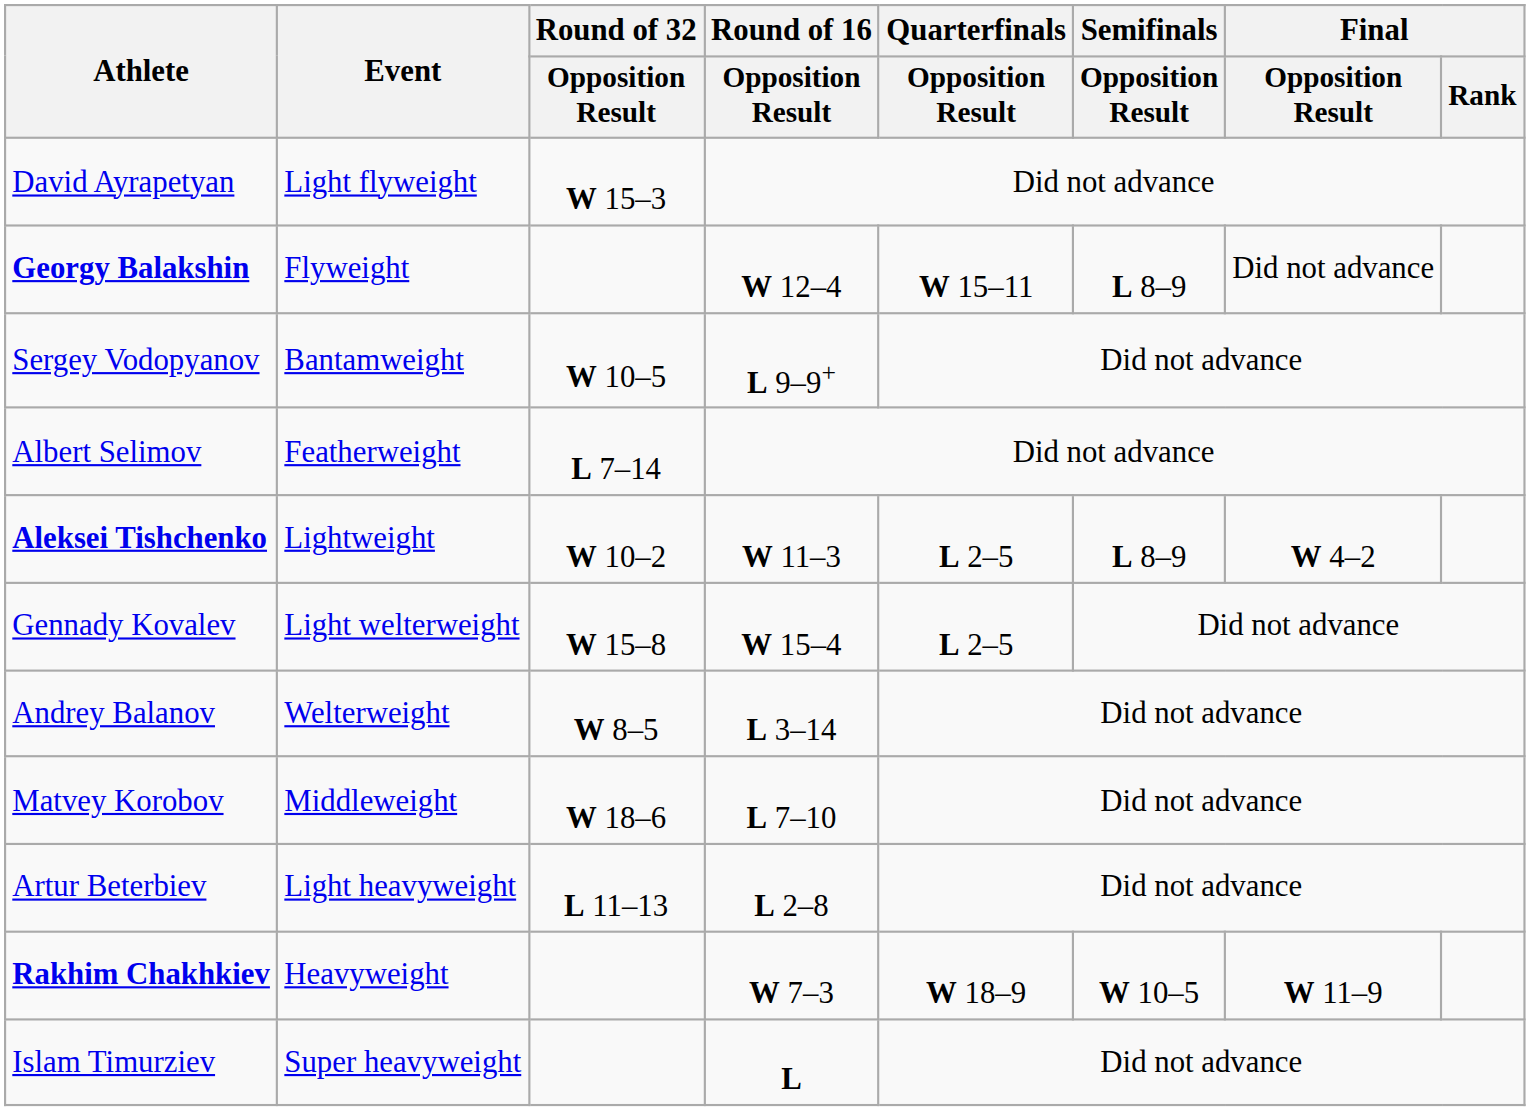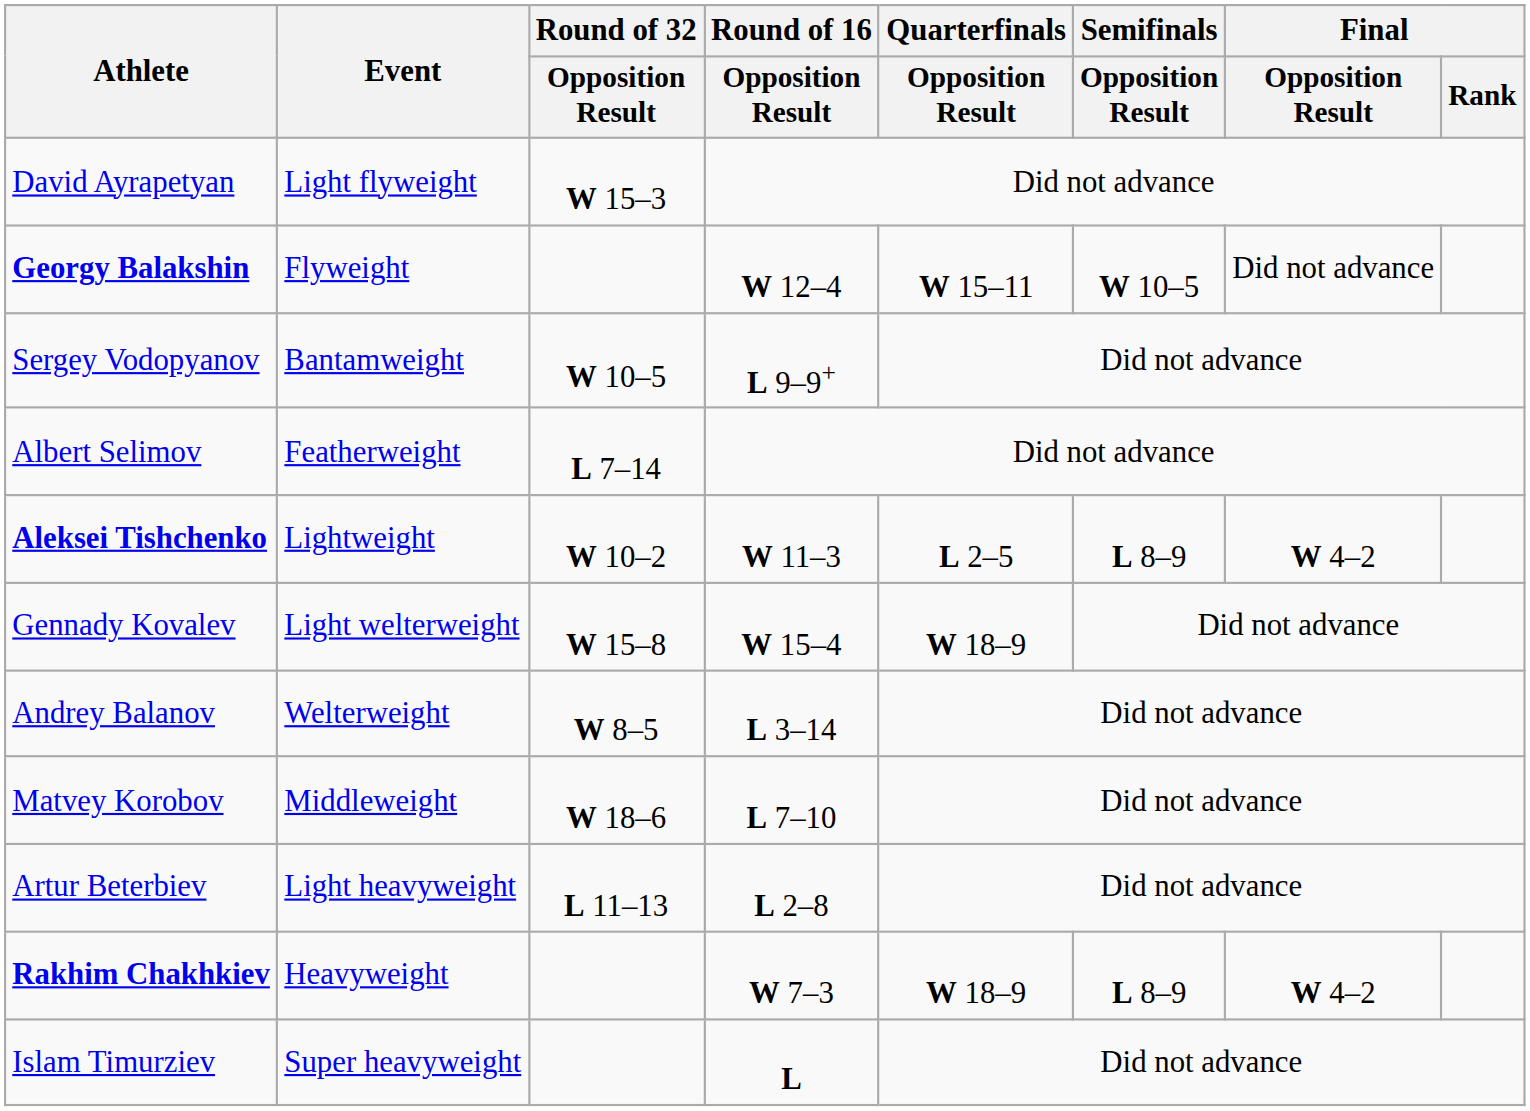Georgy Balakshin | Semifinals / Opposition Result: L 8–9 -> W 10–5
Gennady Kovalev | Quarterfinals / Opposition Result: L 2–5 -> W 18–9
Rakhim Chakhkiev | Semifinals / Opposition Result: W 10–5 -> L 8–9
Rakhim Chakhkiev | Final / Opposition Result: W 11–9 -> W 4–2
